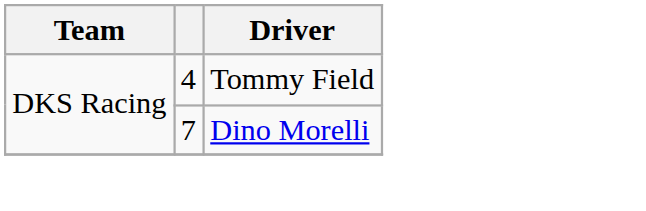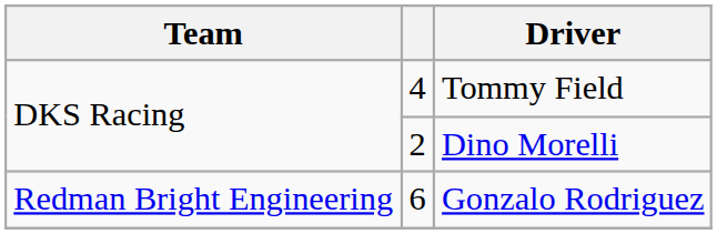Dino Morelli | column 2: 7 -> 2
+ row: Redman Bright Engineering | 6 | Gonzalo Rodriguez
